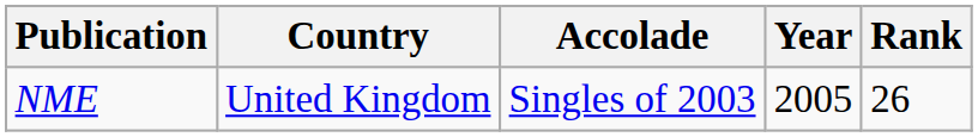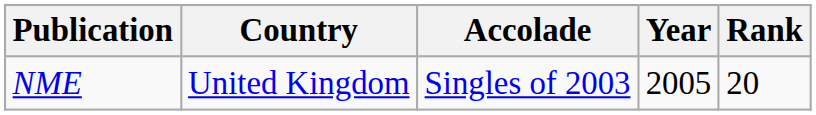NME | Rank: 26 -> 20
